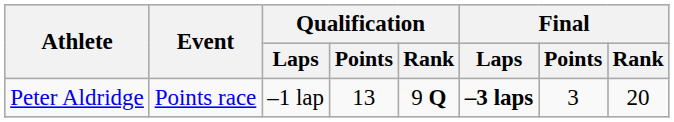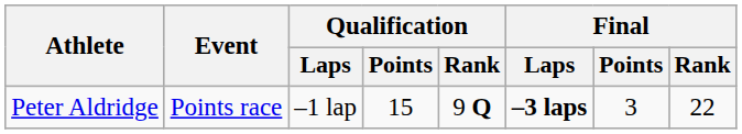Peter Aldridge | Qualification / Points: 13 -> 15
Peter Aldridge | Final / Rank: 20 -> 22
